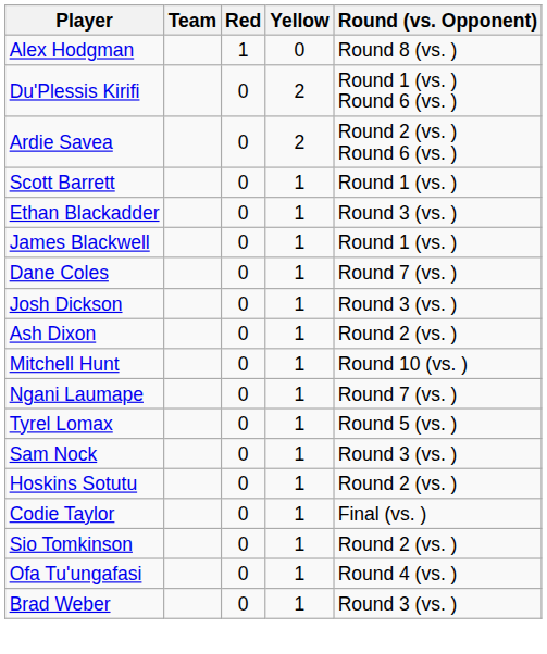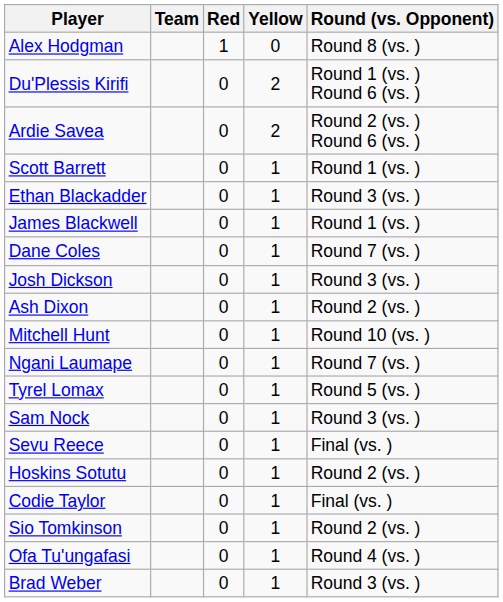+ row: Sevu Reece | 0 | 1 | Final (vs. )
